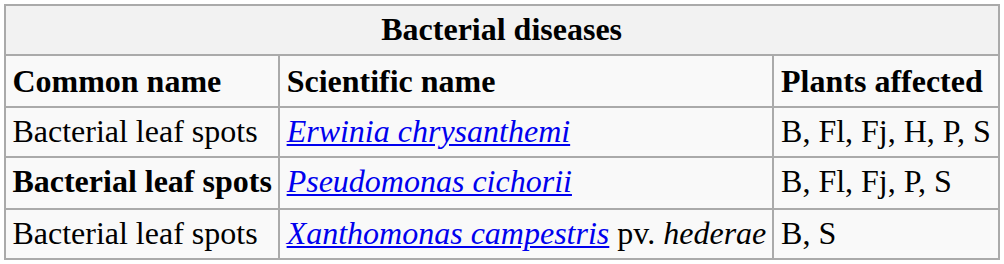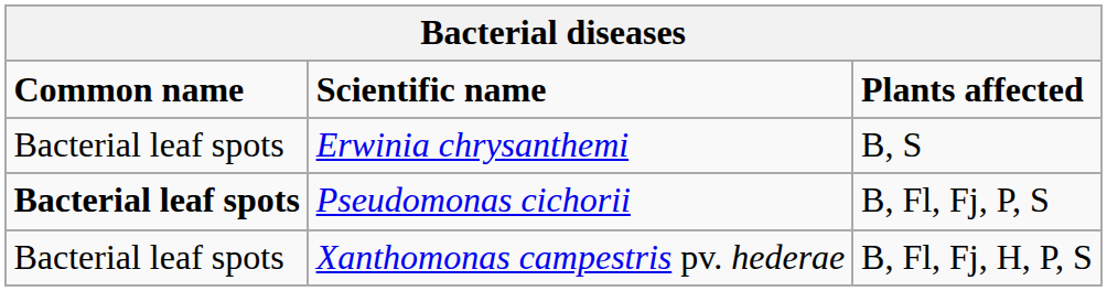Erwinia chrysanthemi | Plants affected: B, Fl, Fj, H, P, S -> B, S
Xanthomonas campestris pv. hederae | Plants affected: B, S -> B, Fl, Fj, H, P, S
